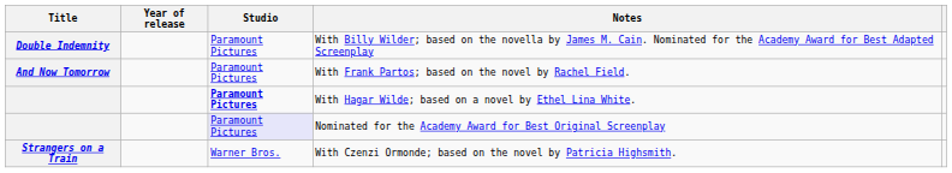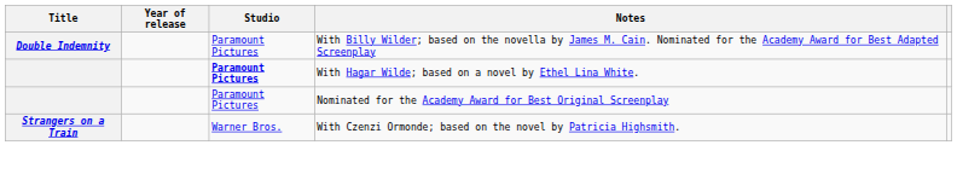- row: And Now Tomorrow | Paramount Pictures | With Frank Partos; based on the novel by Rachel Field.
Nominated for the Academy Award for Best Original Screenplay | Studio: lavender background -> no background
